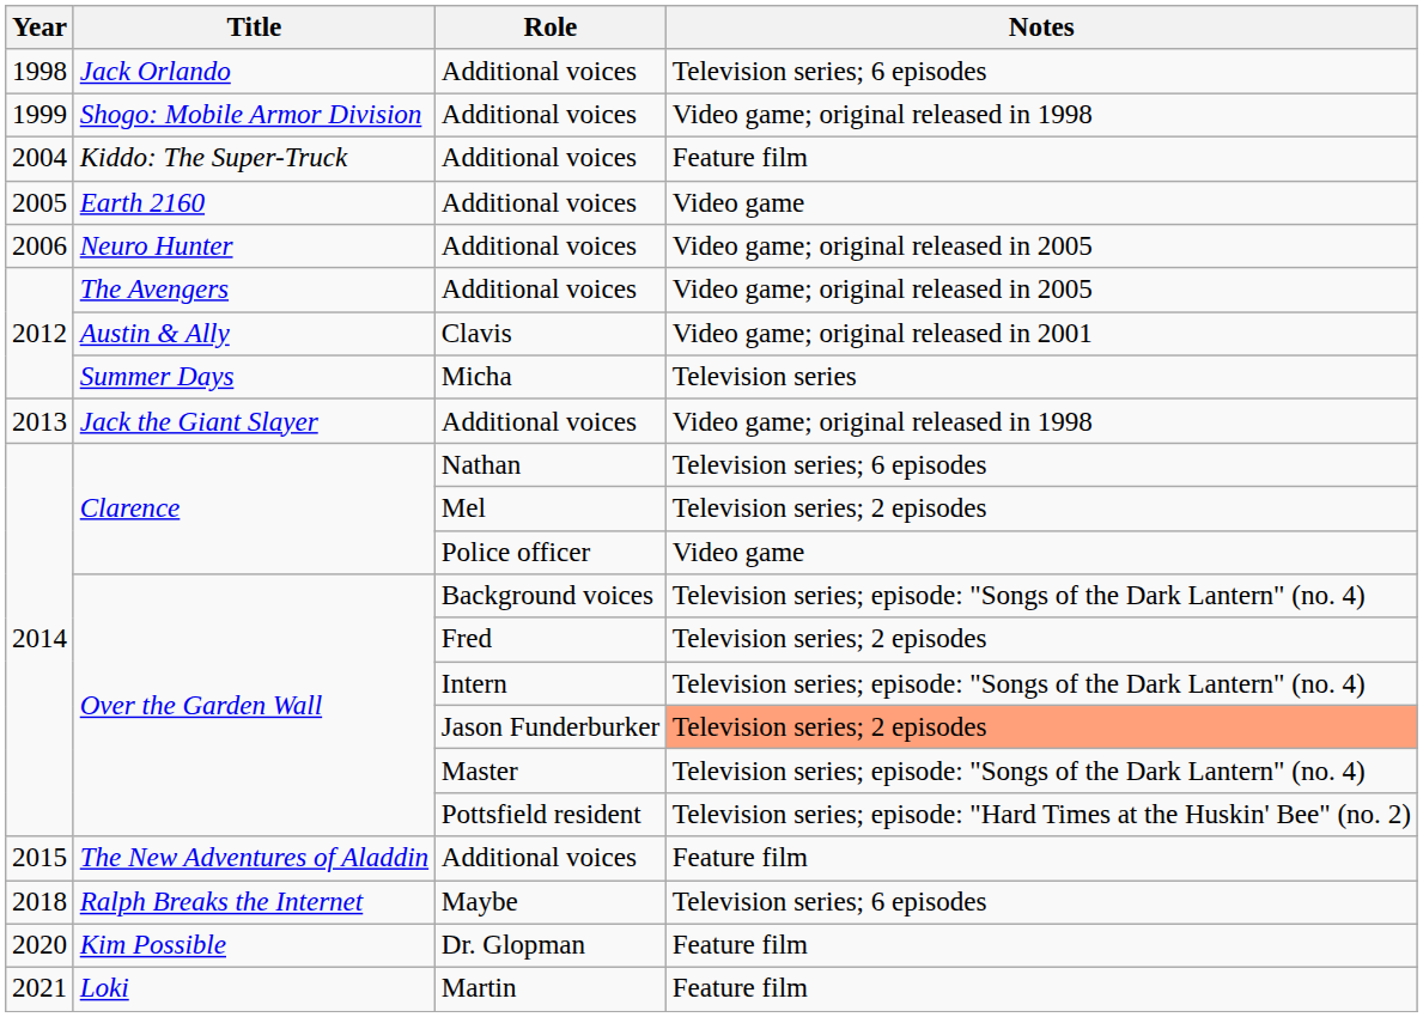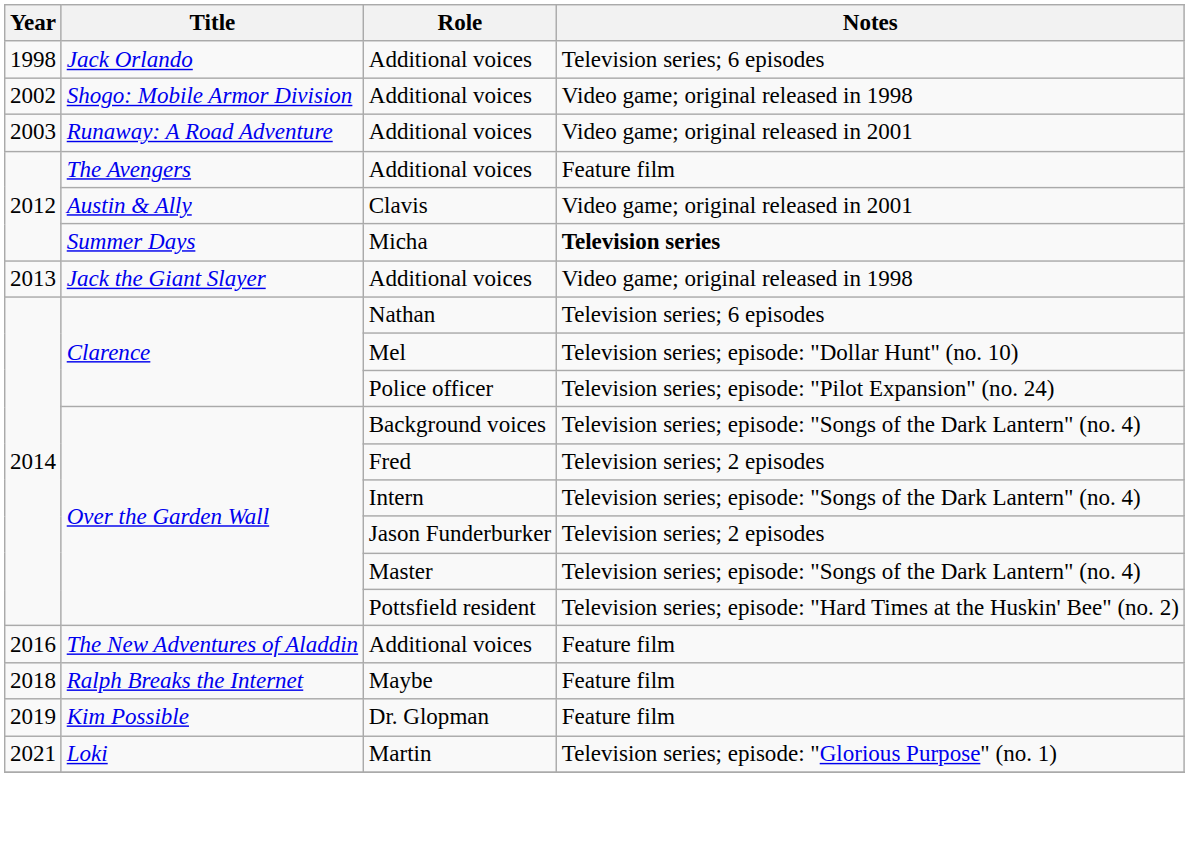Shogo: Mobile Armor Division | Year: 1999 -> 2002
+ row: 2003 | Runaway: A Road Adventure | Additional voices | Video game; original released in 2001
- row: 2004 | Kiddo: The Super-Truck | Additional voices | Feature film
- row: 2005 | Earth 2160 | Additional voices | Video game
- row: 2006 | Neuro Hunter | Additional voices | Video game; original released in 2005
The Avengers | Notes: Video game; original released in 2005 -> Feature film
Summer Days | Notes: normal -> bold
Clarence / Mel | Notes: Television series; 2 episodes -> Television series; episode: "Dollar Hunt" (no. 10)
Clarence / Police officer | Notes: Video game -> Television series; episode: "Pilot Expansion" (no. 24)
Over the Garden Wall / Jason Funderburker | Notes: lightsalmon background -> no background
The New Adventures of Aladdin | Year: 2015 -> 2016
Ralph Breaks the Internet | Notes: Television series; 6 episodes -> Feature film
Kim Possible | Year: 2020 -> 2019
Loki | Notes: Feature film -> Television series; episode: "Glorious Purpose" (no. 1)
